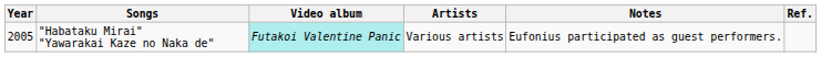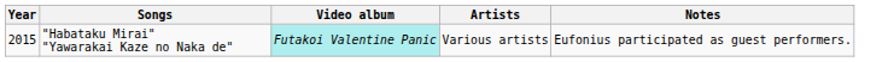- column: Ref.
"Habataku Mirai" "Yawarakai Kaze no Naka de" | Year: 2005 -> 2015
